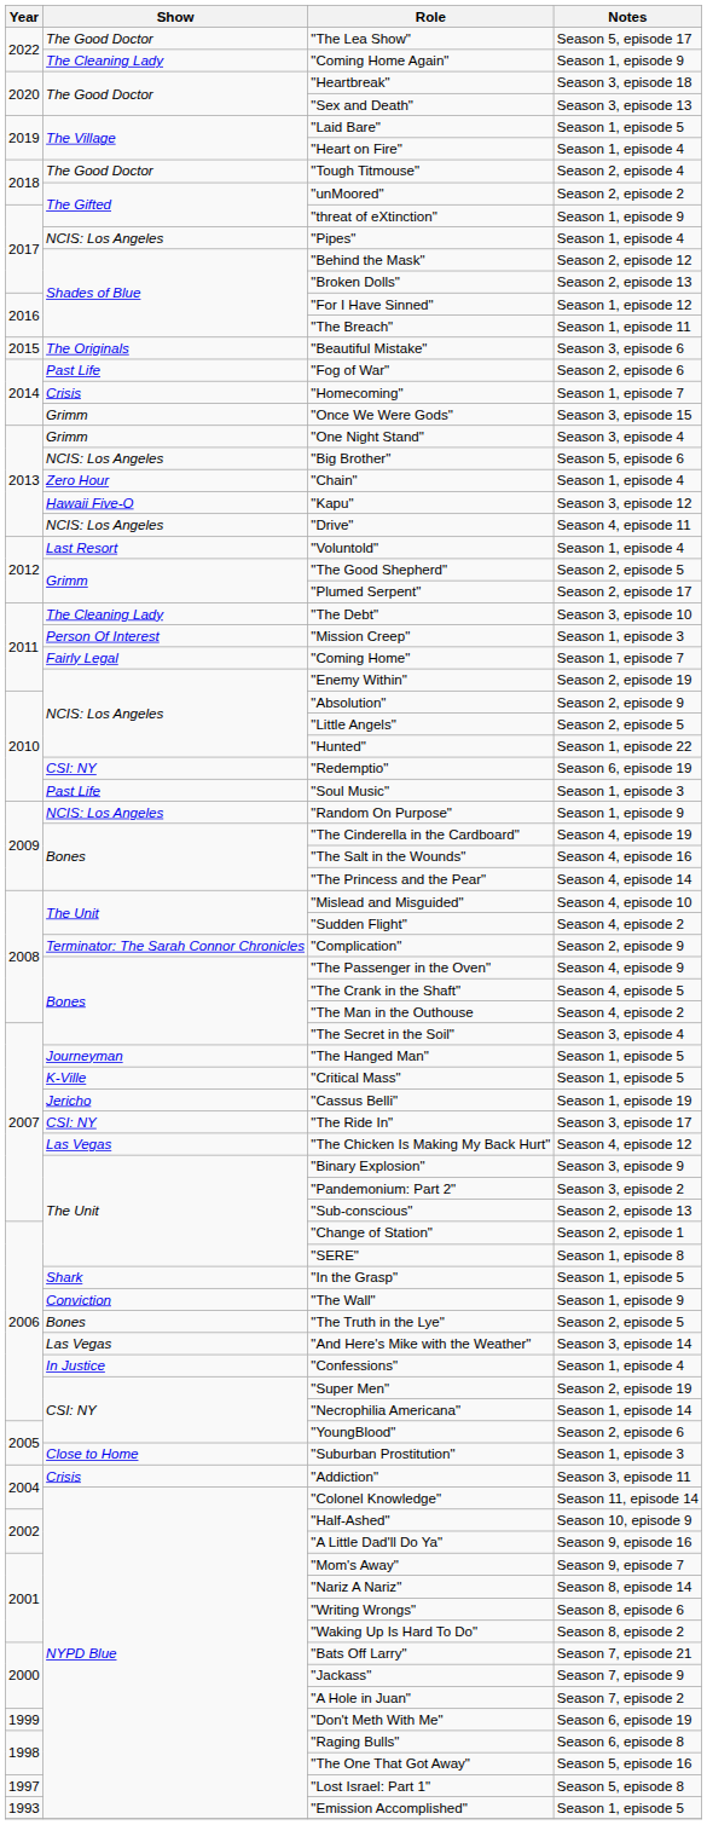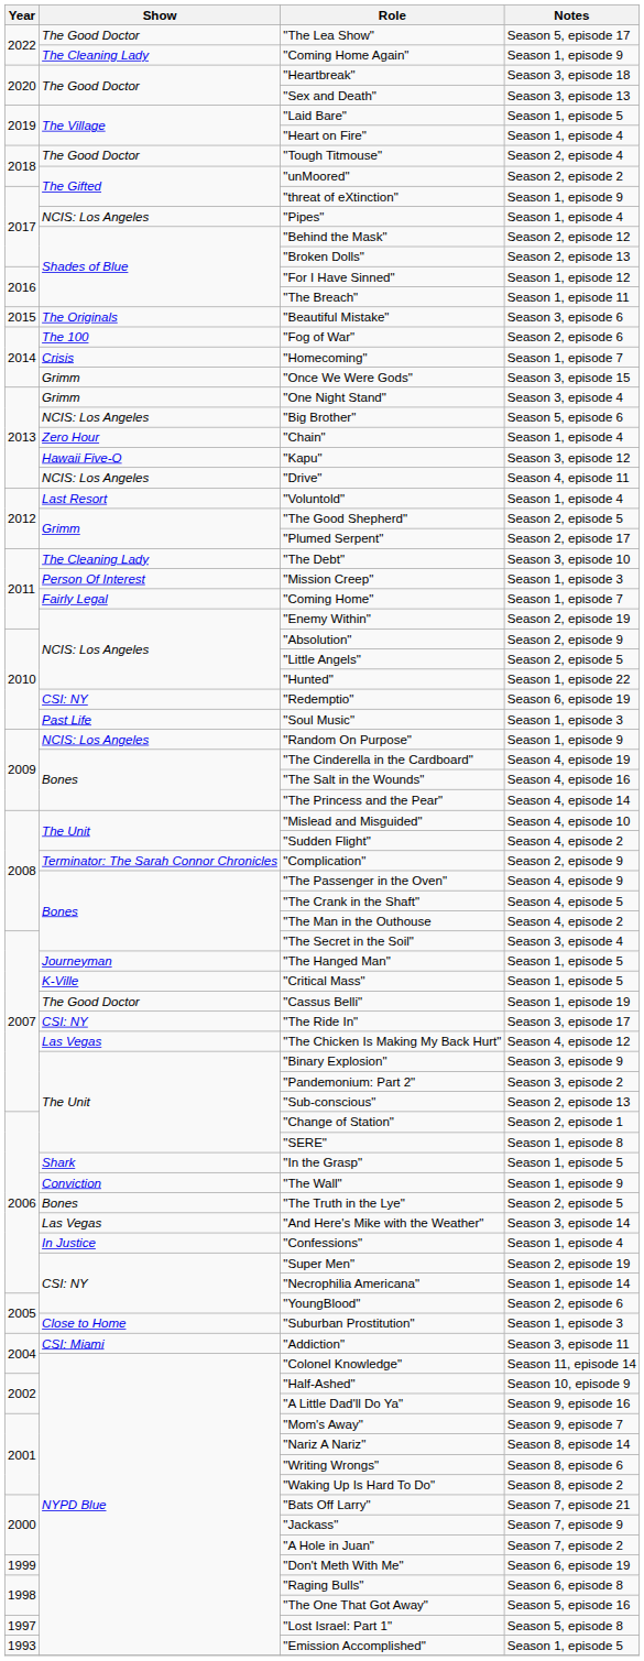"Fog of War" | Show: Past Life -> The 100
"Cassus Belli" | Show: Jericho -> The Good Doctor
"Addiction" | Show: Crisis -> CSI: Miami
